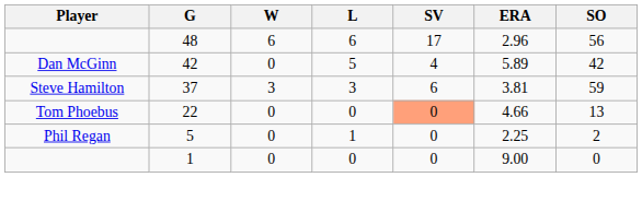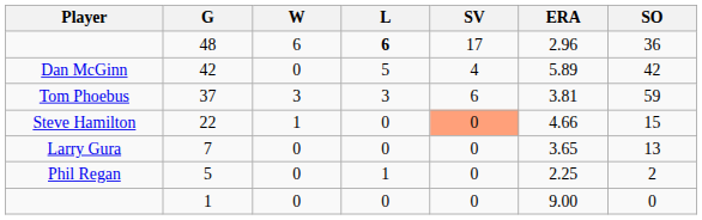48 | L: normal -> bold
48 | SO: 56 -> 36
37 | Player: Steve Hamilton -> Tom Phoebus
22 | Player: Tom Phoebus -> Steve Hamilton
22 | W: 0 -> 1
22 | SO: 13 -> 15
+ row: Larry Gura | 7 | 0 | 0 | 0 | 3.65 | 13
